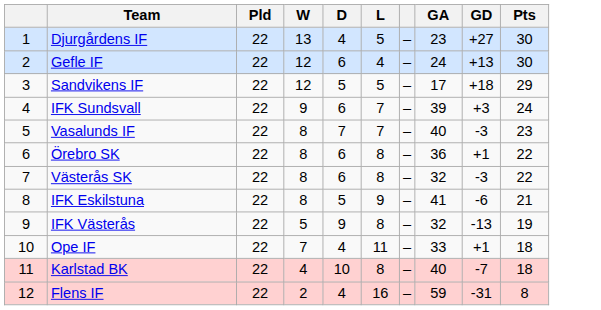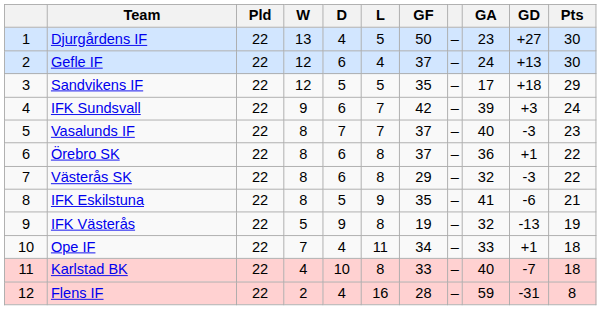+ column: GF | 50 | 37 | 35 | 42 | 37 | 37 | 29 | 35 | 19 | 34 | 33 | 28
